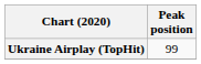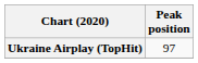Ukraine Airplay (TopHit) | Peak position: 99 -> 97
